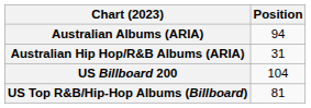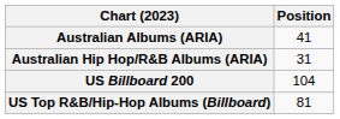Australian Albums (ARIA) | Position: 94 -> 41
